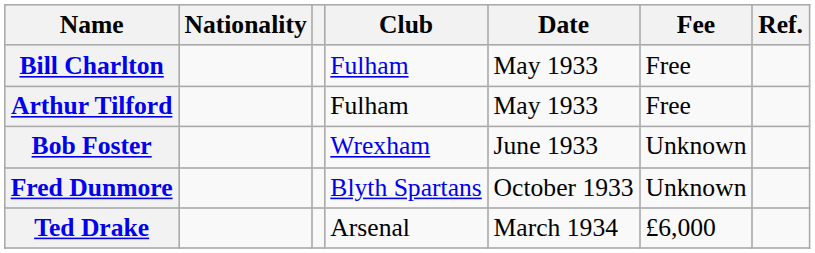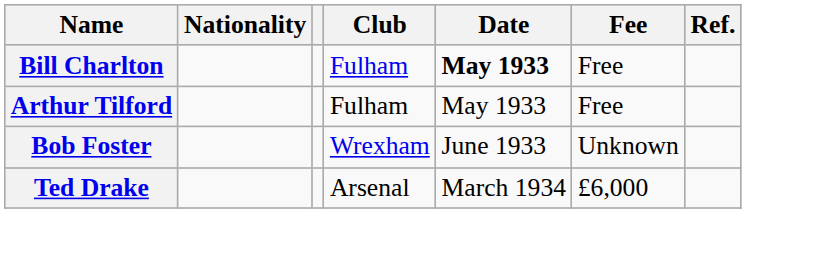Bill Charlton | Date: normal -> bold
- row: Fred Dunmore | Blyth Spartans | October 1933 | Unknown
